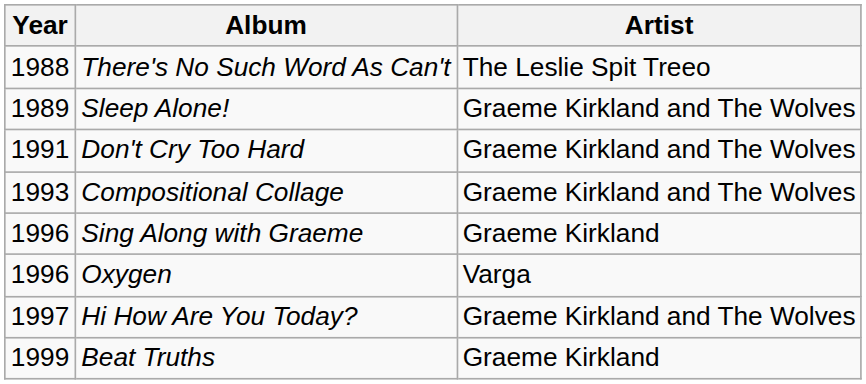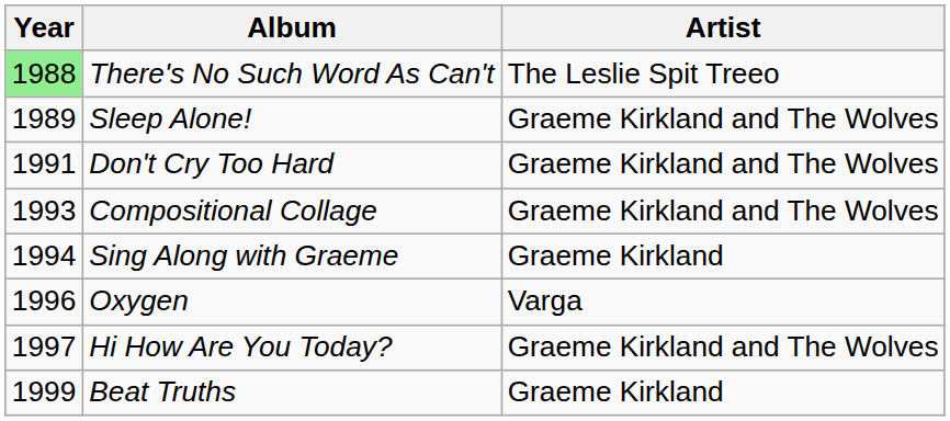There's No Such Word As Can't | Year: no background -> lightgreen background
Sing Along with Graeme | Year: 1996 -> 1994
